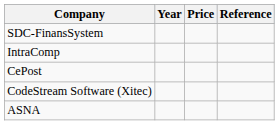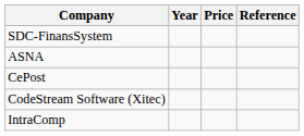rows swapped: IntraComp <-> ASNA
